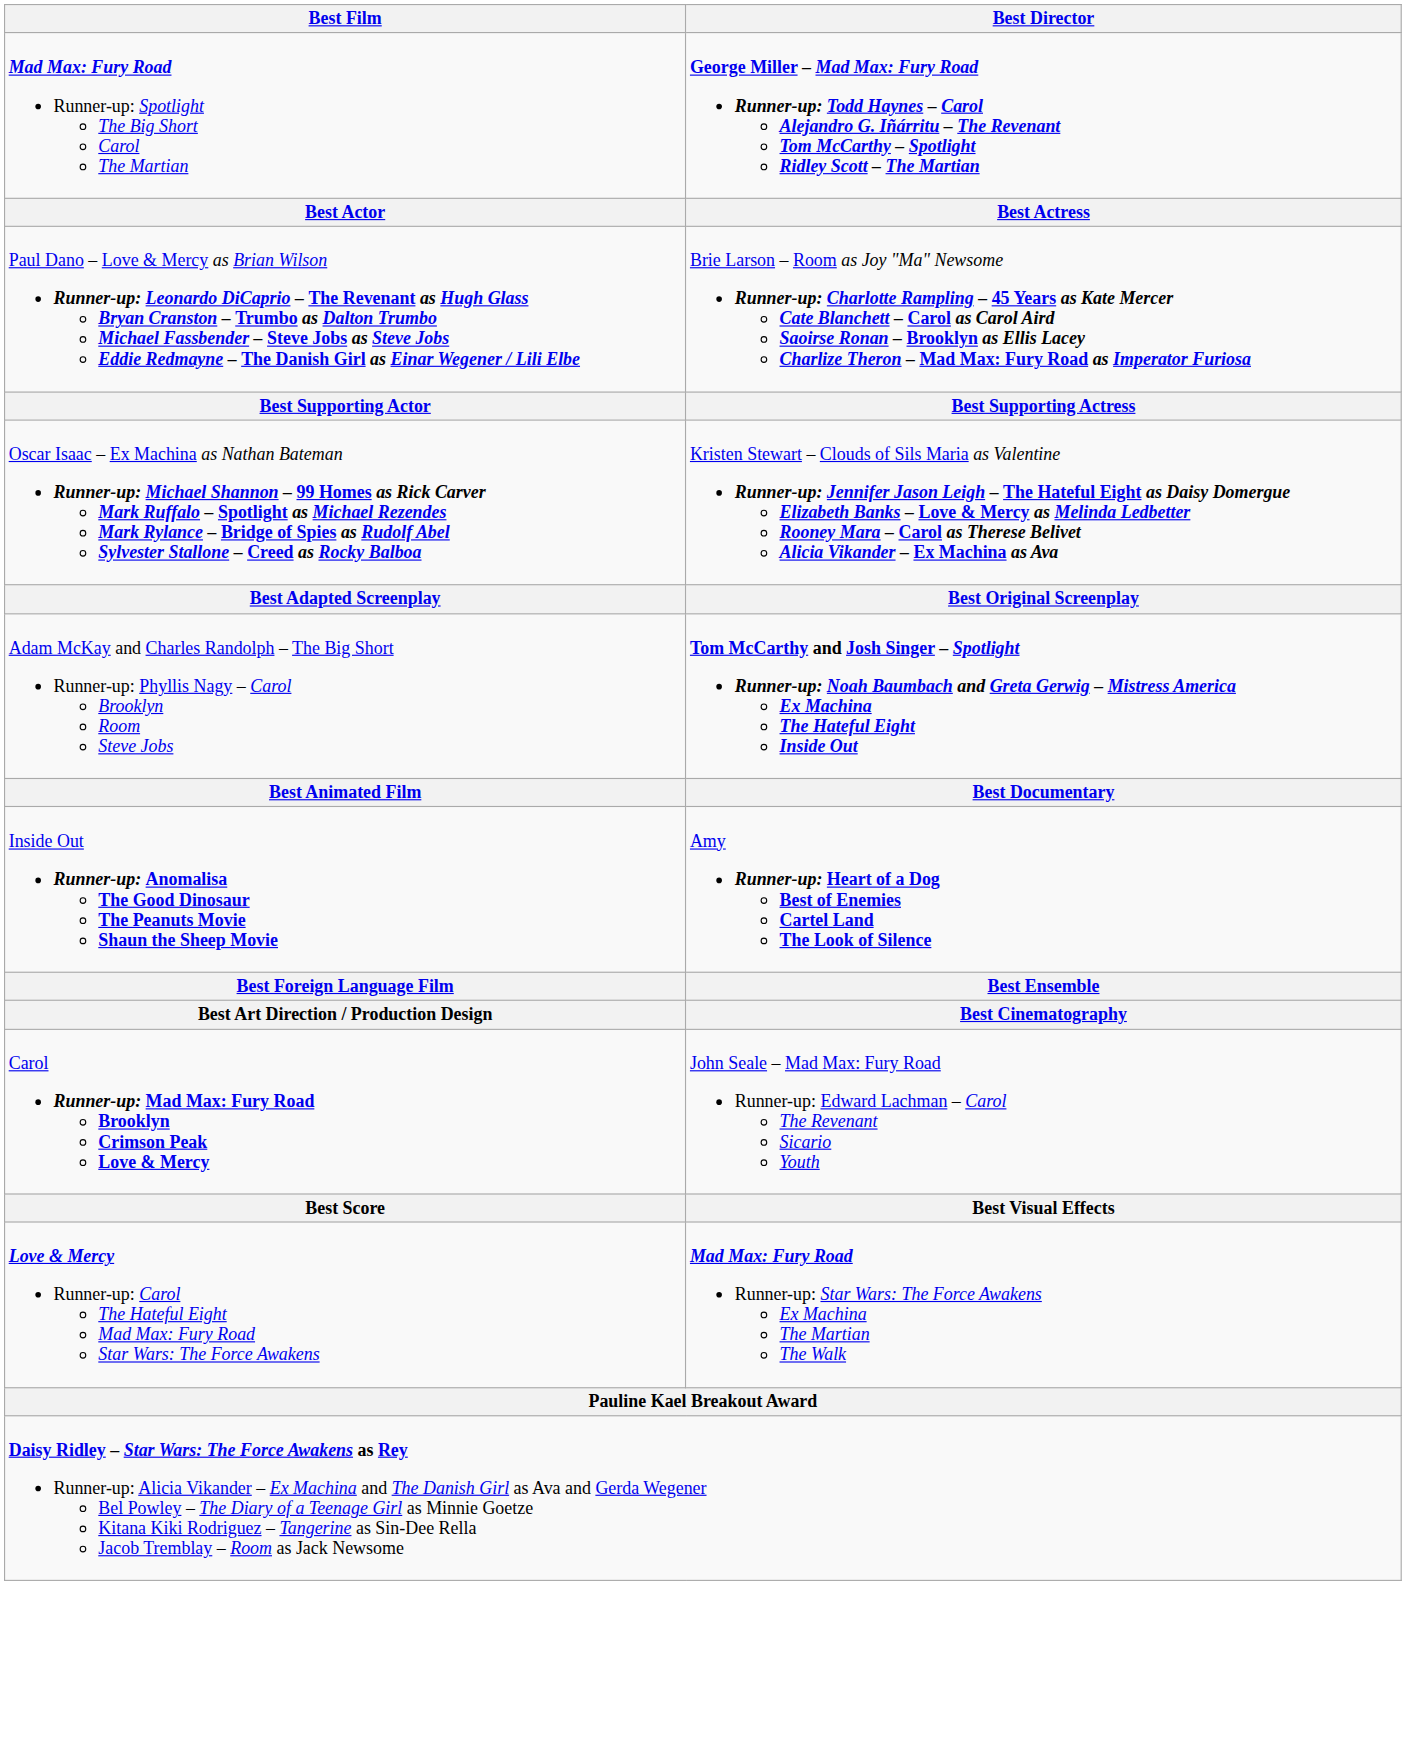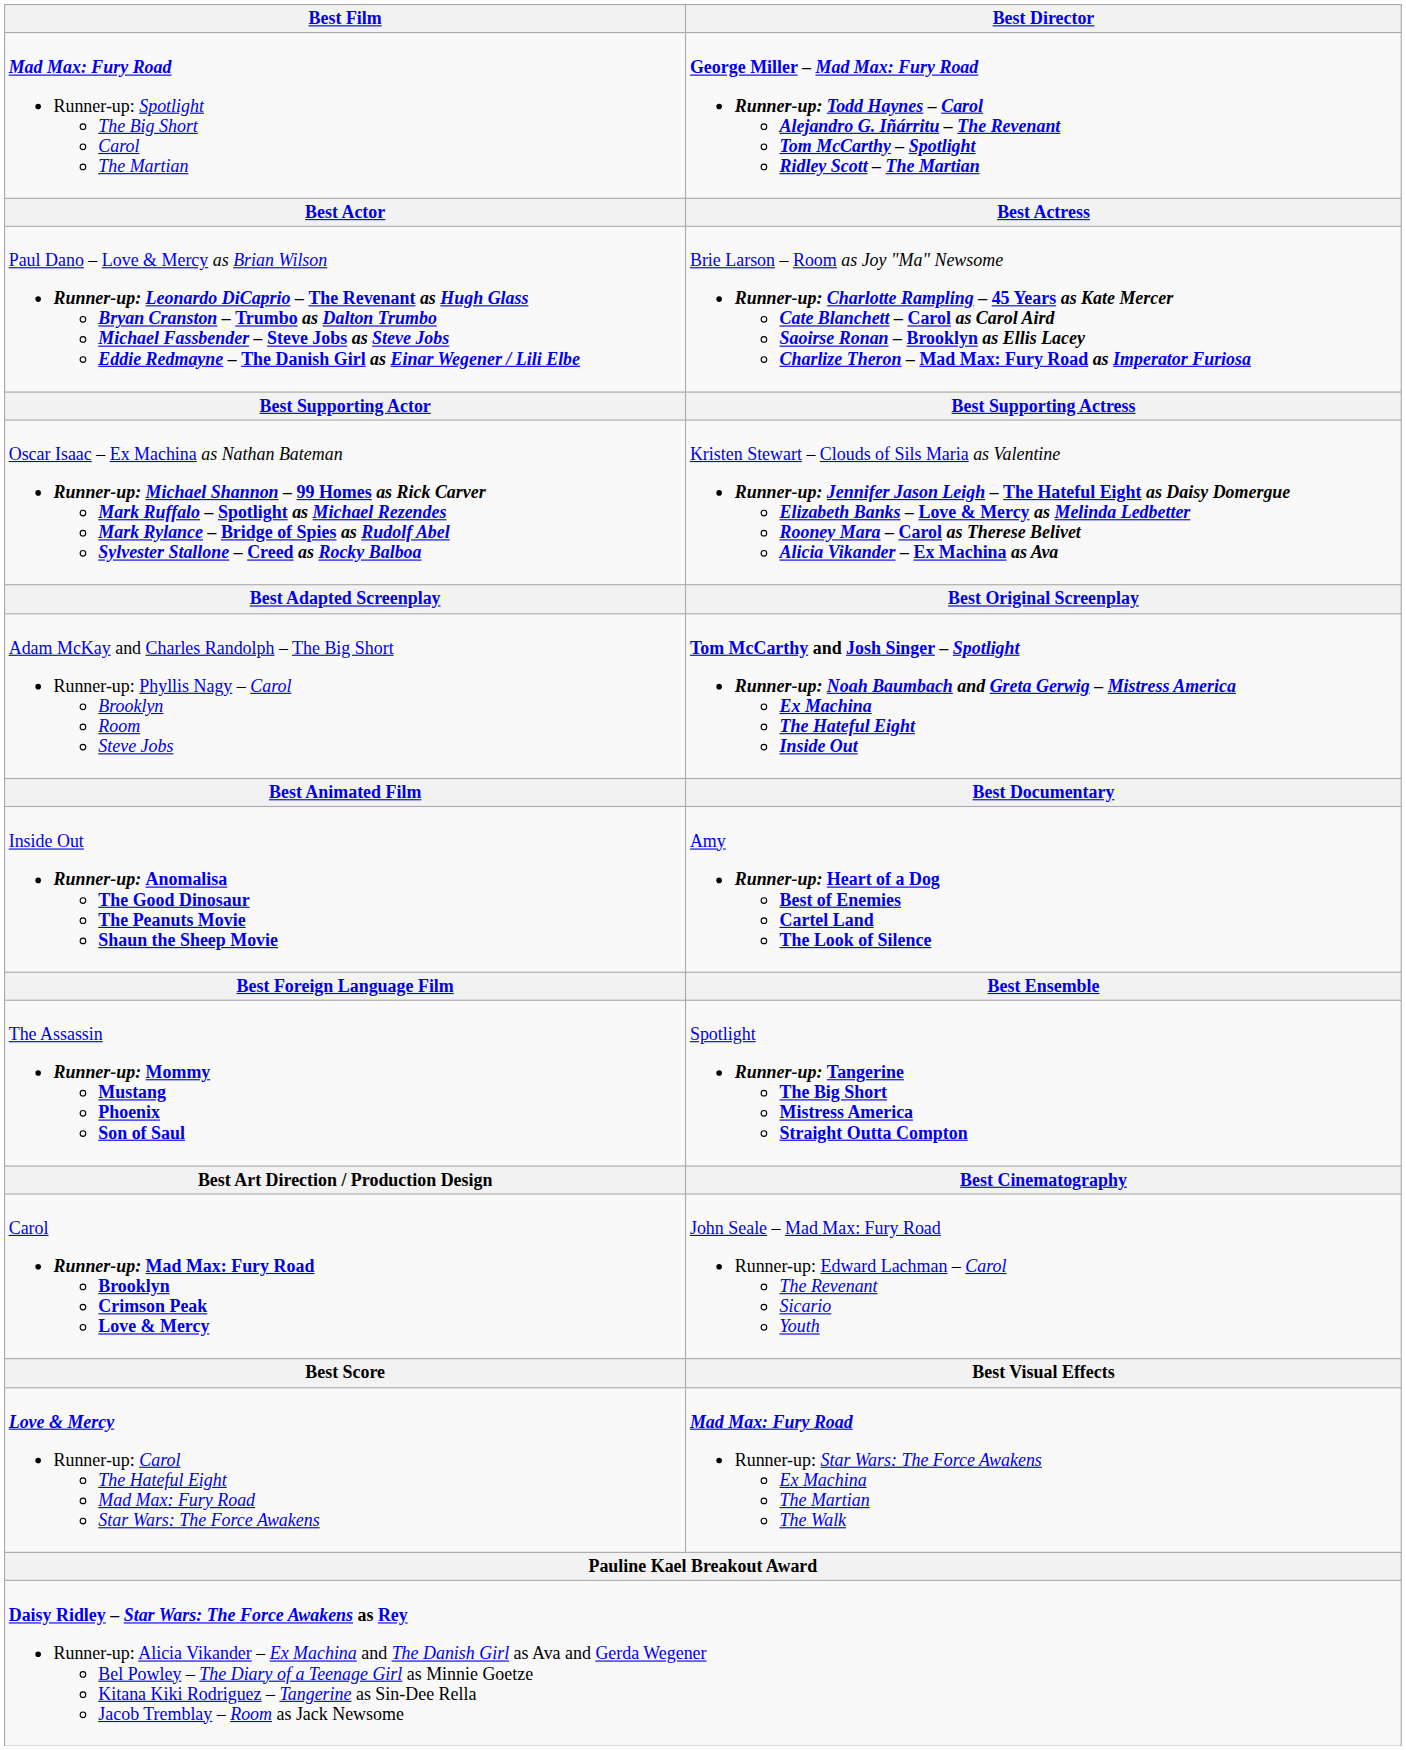+ row: The Assassin Runner-up: Mommy Mustang Phoenix Son of Saul | Spotlight Runner-up: Tangerine The Big Short Mistress America Straight Outta Compton
